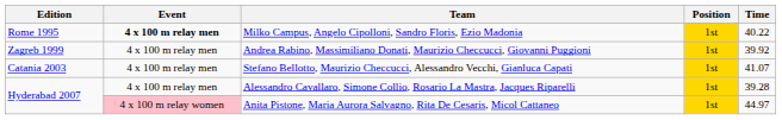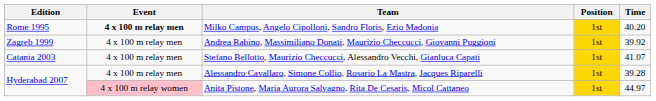Milko Campus, Angelo Cipolloni, Sandro Floris, Ezio Madonia | Time: 40.22 -> 40.20
